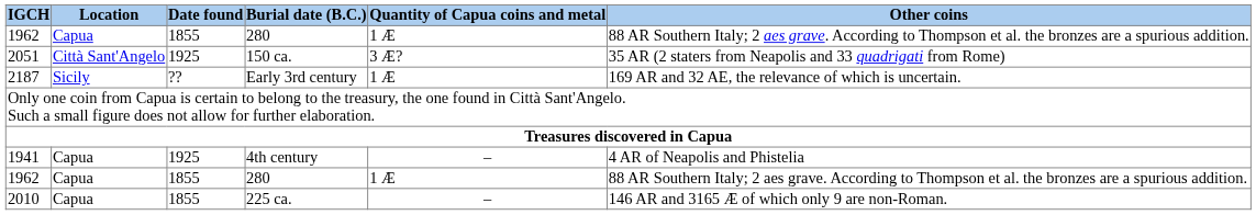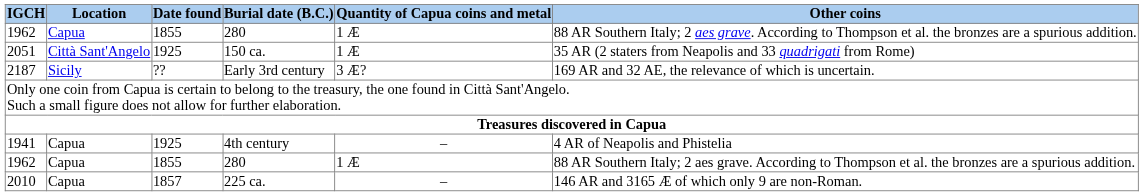2051 | Quantity of Capua coins and metal: 3 Æ? -> 1 Æ
2187 | Quantity of Capua coins and metal: 1 Æ -> 3 Æ?
2010 | Date found: 1855 -> 1857
